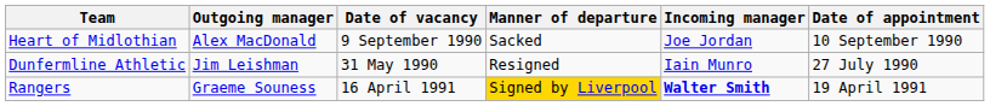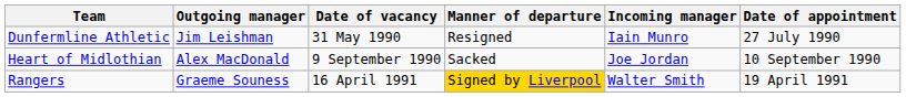rows swapped: Dunfermline Athletic <-> Heart of Midlothian
Rangers | Incoming manager: bold -> normal
